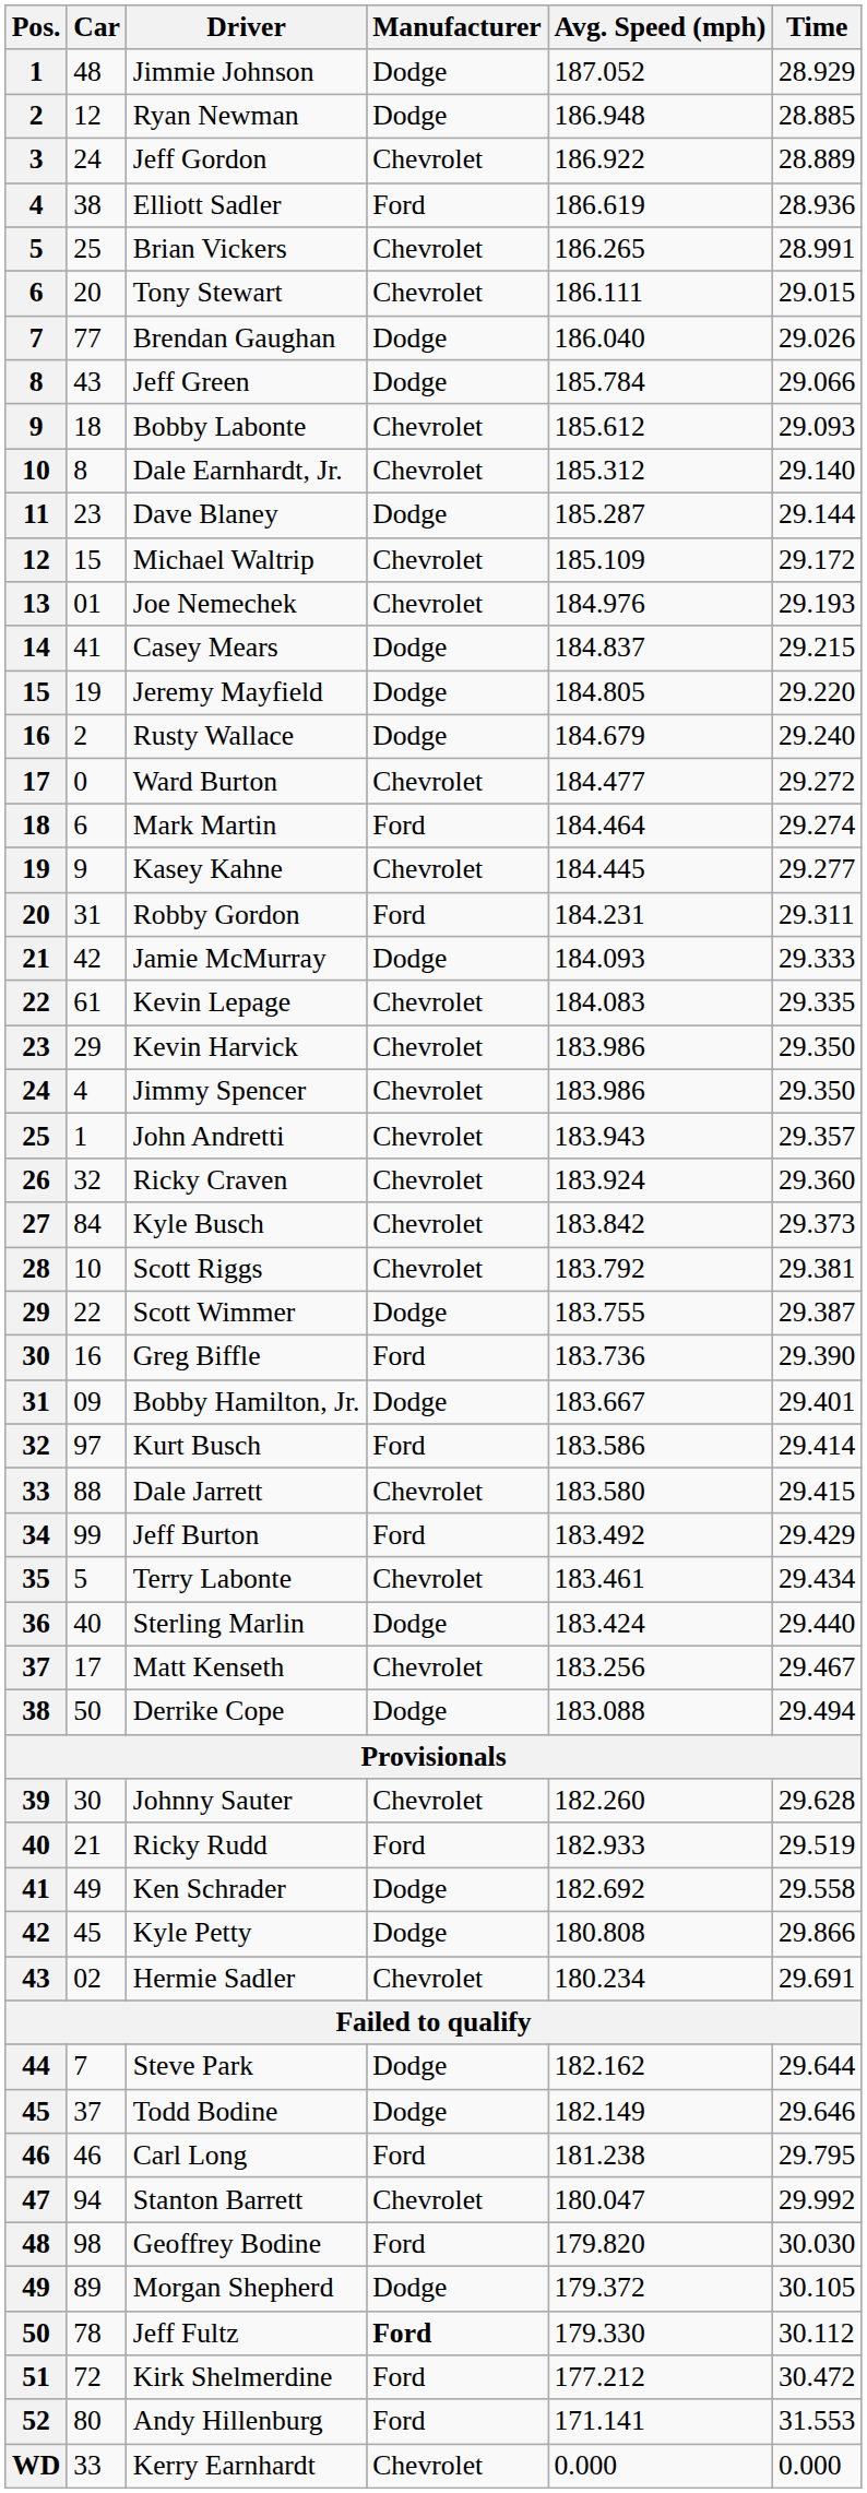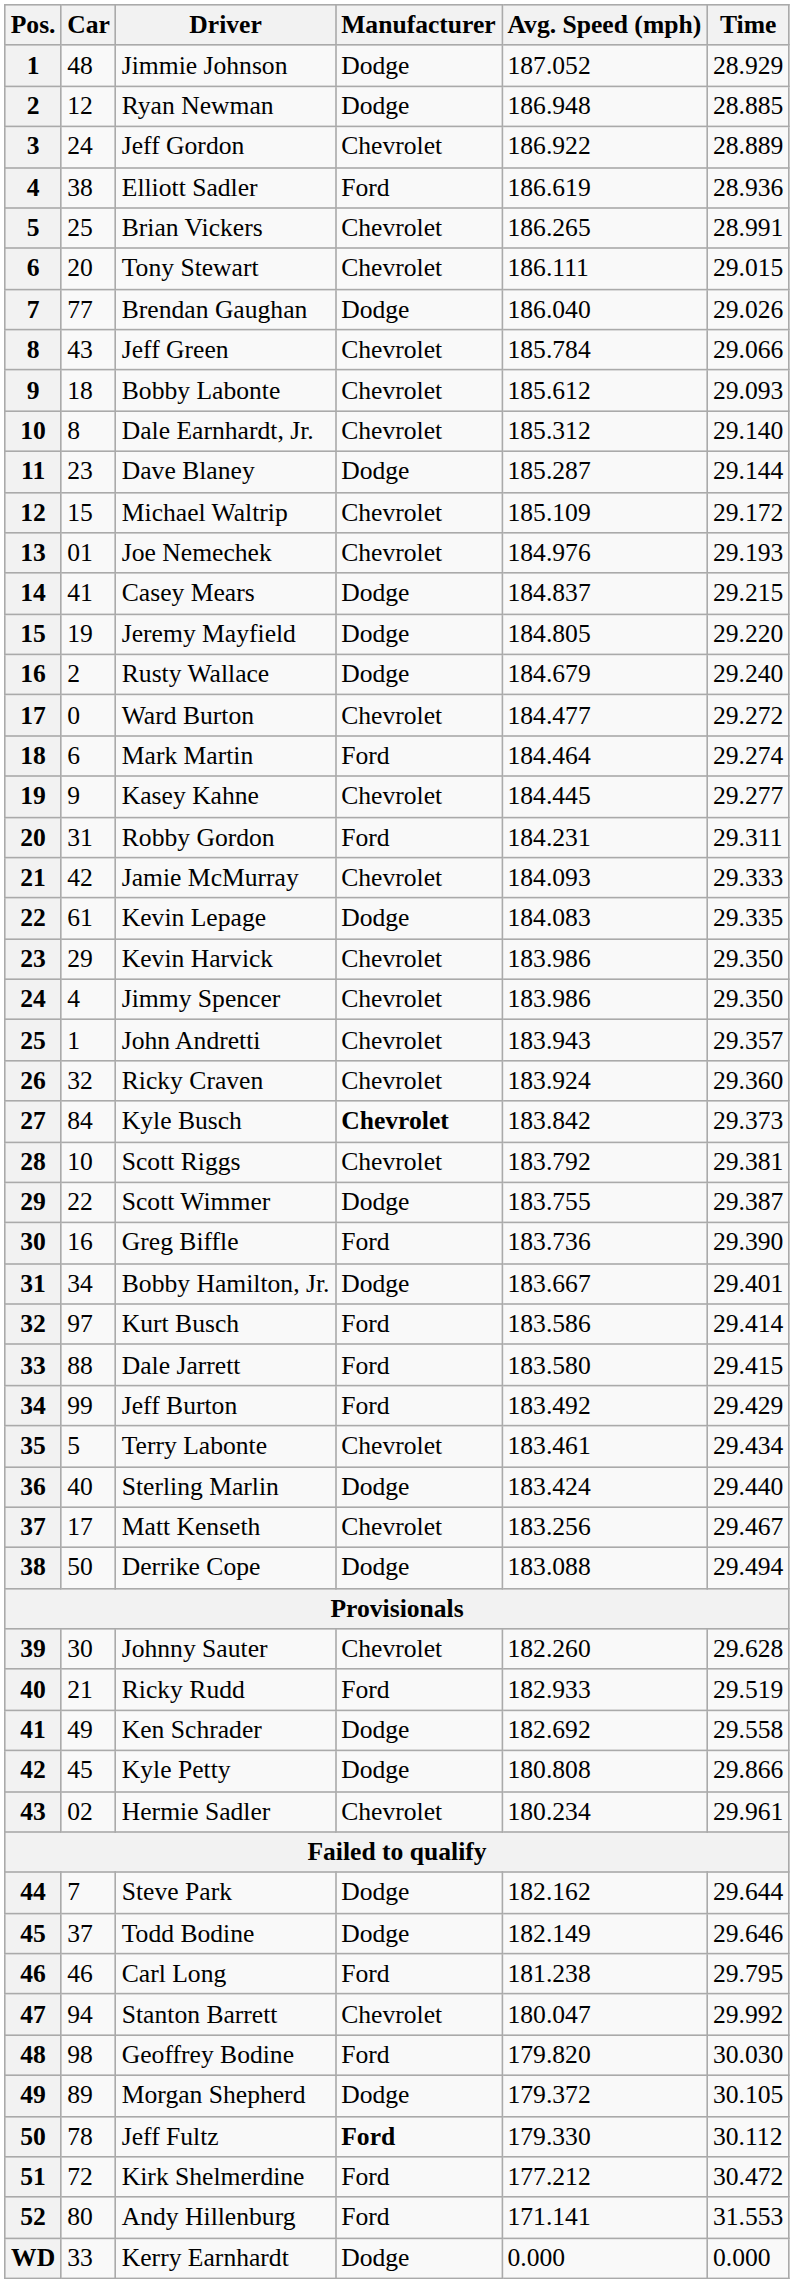Jeff Green | Manufacturer: Dodge -> Chevrolet
Jamie McMurray | Manufacturer: Dodge -> Chevrolet
Kevin Lepage | Manufacturer: Chevrolet -> Dodge
Kyle Busch | Manufacturer: normal -> bold
Bobby Hamilton, Jr. | Car: 09 -> 34
Dale Jarrett | Manufacturer: Chevrolet -> Ford
Hermie Sadler | Time: 29.691 -> 29.961
Kerry Earnhardt | Manufacturer: Chevrolet -> Dodge
